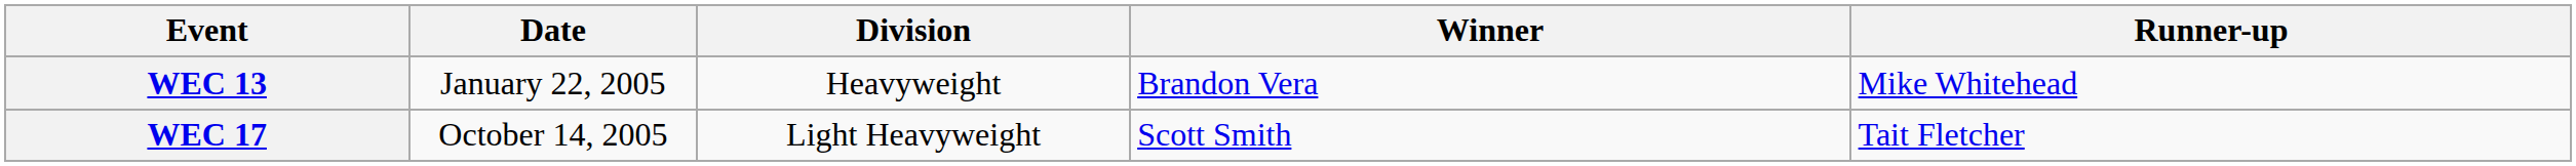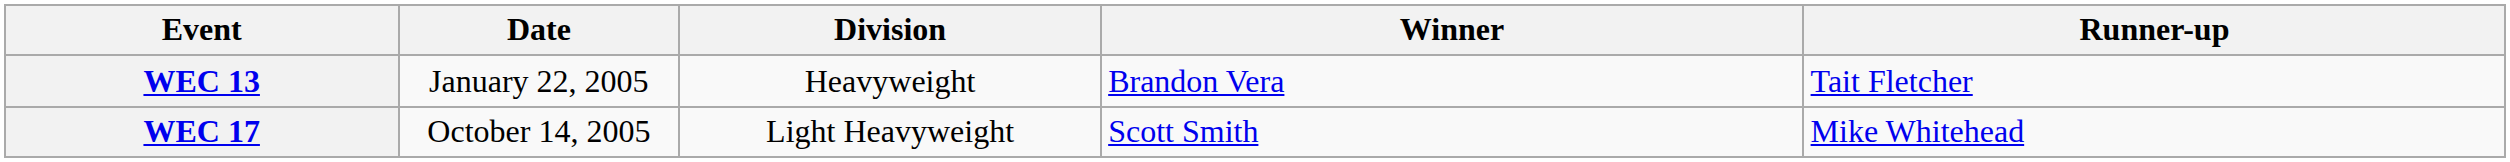WEC 13 | Runner-up: Mike Whitehead -> Tait Fletcher
WEC 17 | Runner-up: Tait Fletcher -> Mike Whitehead
